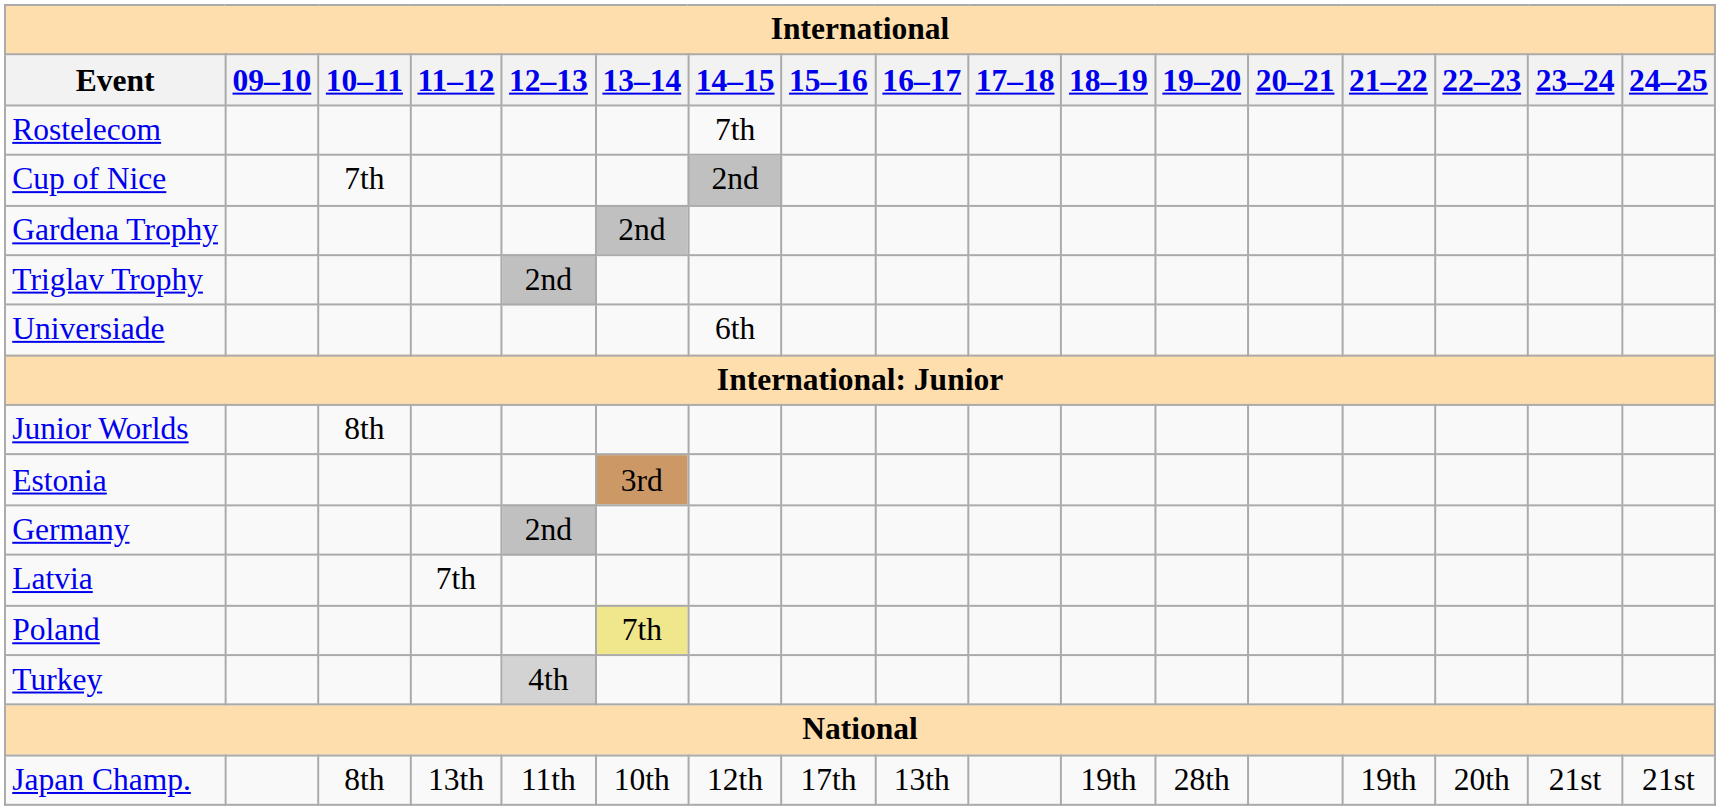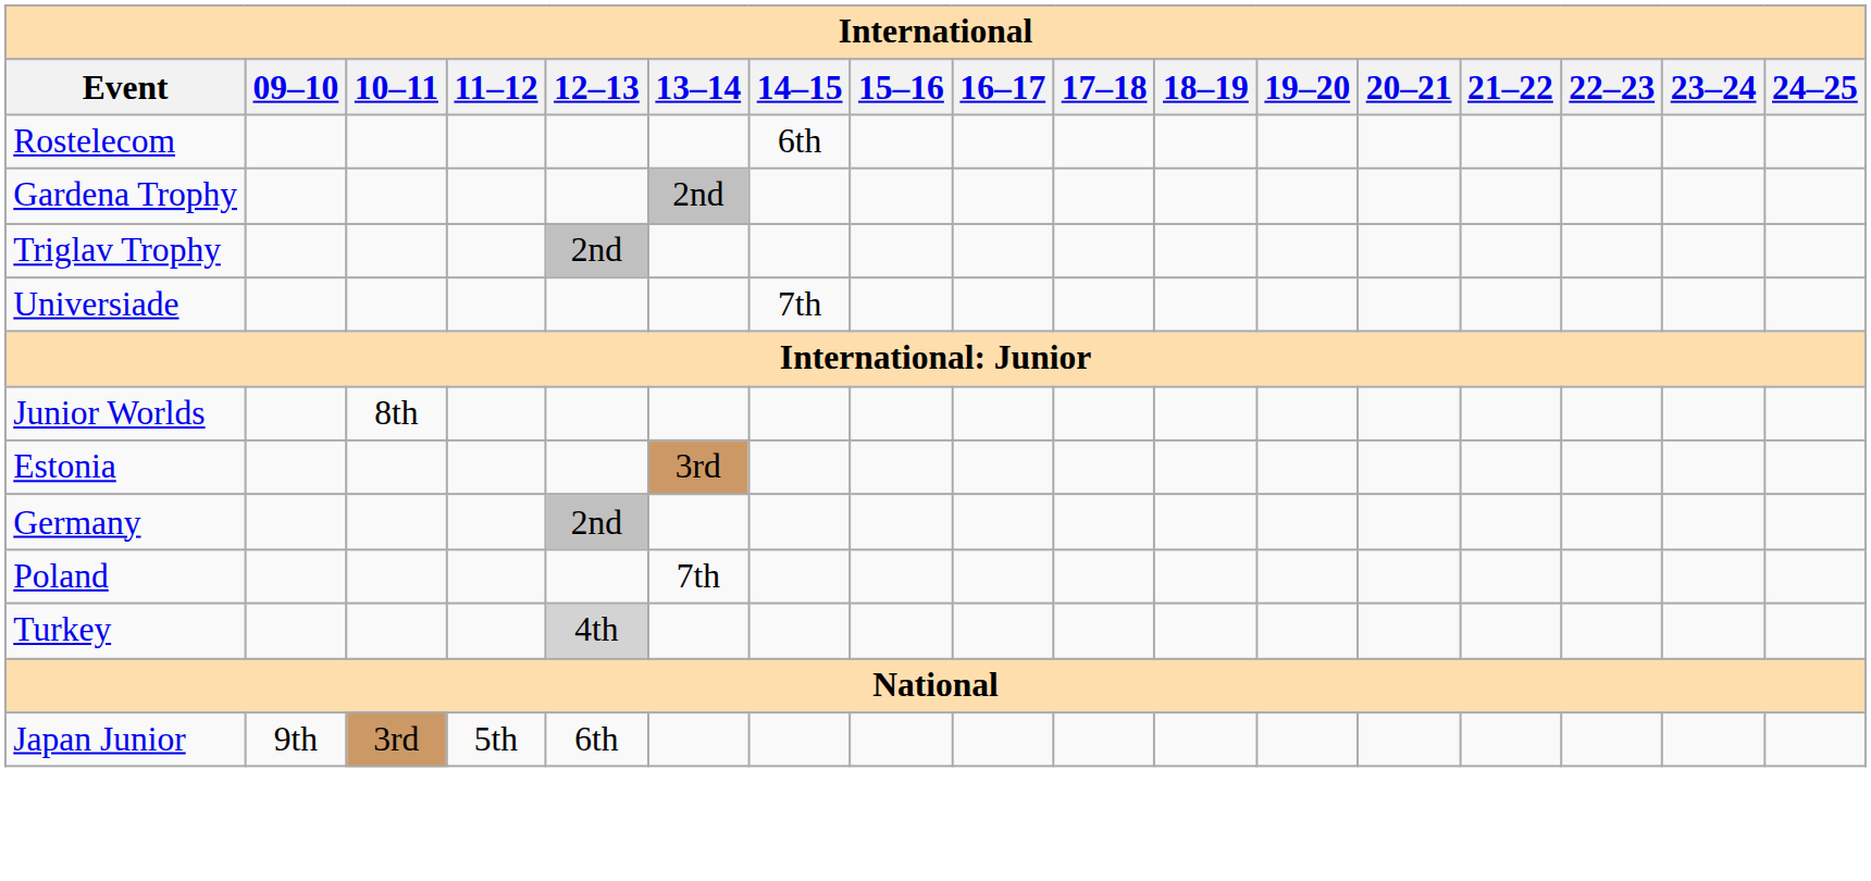Rostelecom | 14–15: 7th -> 6th
- row: Cup of Nice | 7th | 2nd
Universiade | 14–15: 6th -> 7th
- row: Latvia | 7th
Poland | 13–14: khaki background -> no background
- row: Japan Champ. | 8th | 13th | 11th | 10th | 12th | 17th | 13th | 19th | 28th | 19th | 20th | 21st | 21st
+ row: Japan Junior | 9th | 3rd | 5th | 6th
